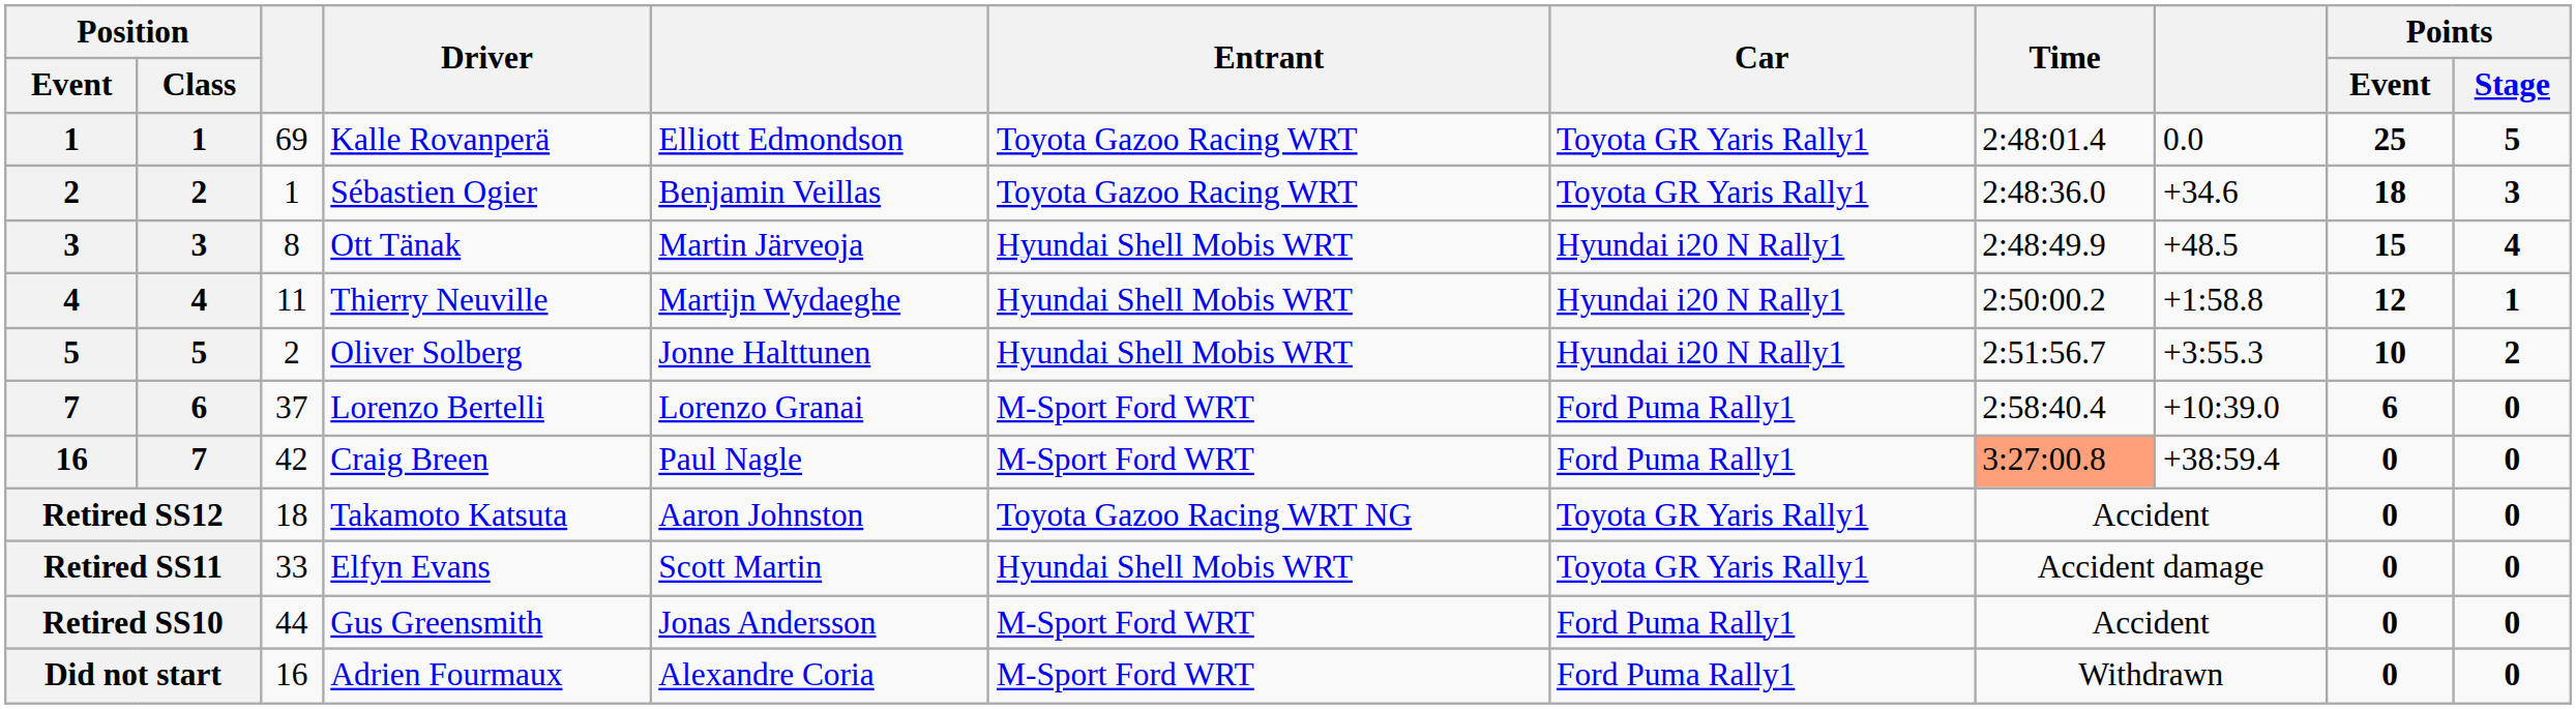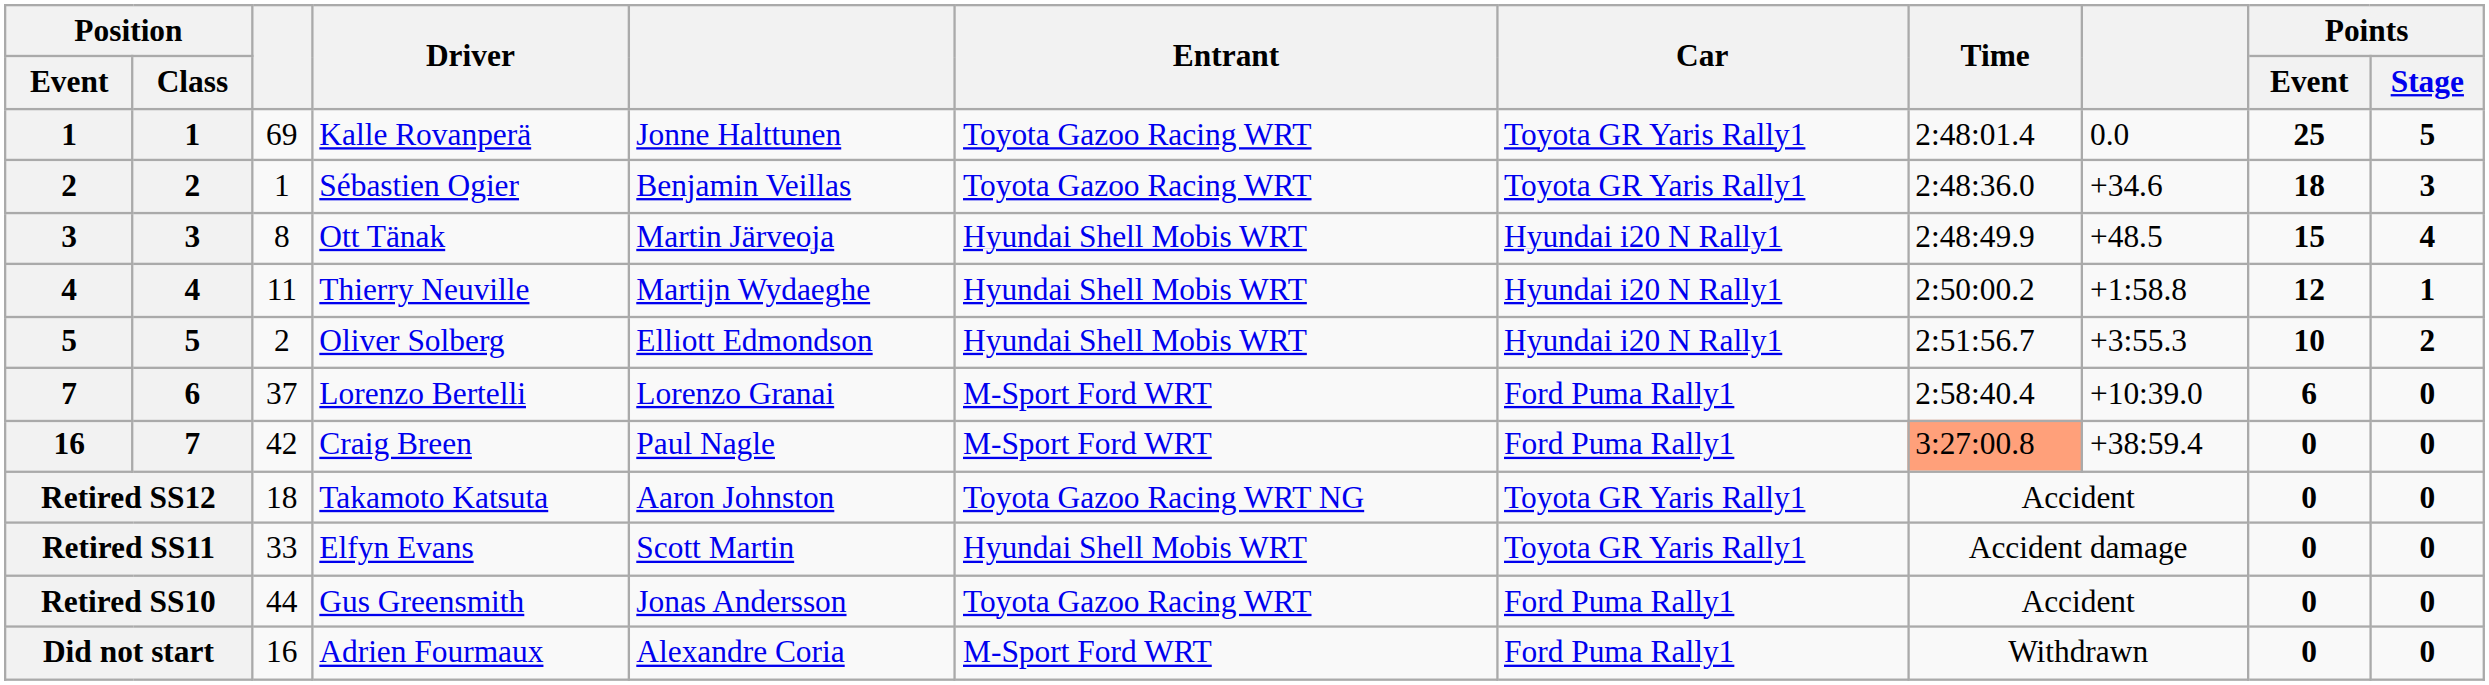Kalle Rovanperä | column 5: Elliott Edmondson -> Jonne Halttunen
Oliver Solberg | column 5: Jonne Halttunen -> Elliott Edmondson
Gus Greensmith | Entrant: M-Sport Ford WRT -> Toyota Gazoo Racing WRT
